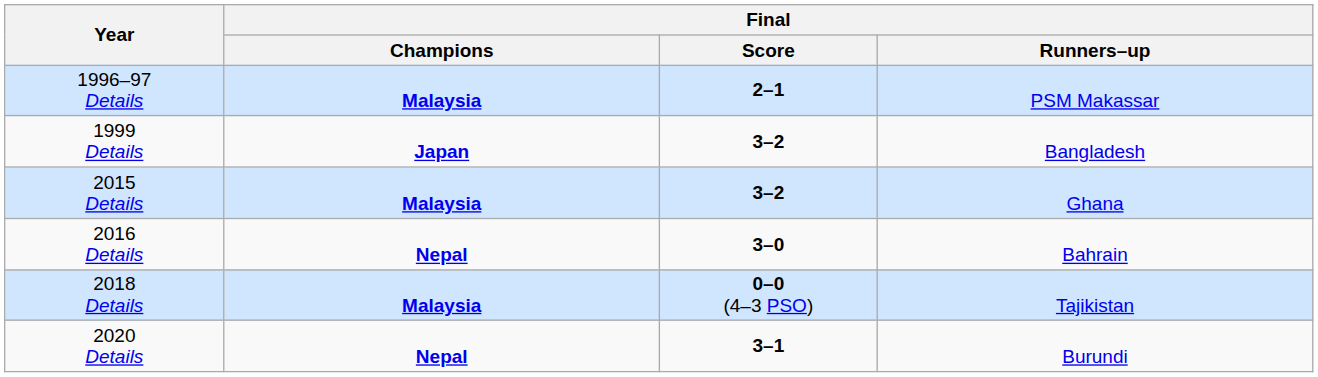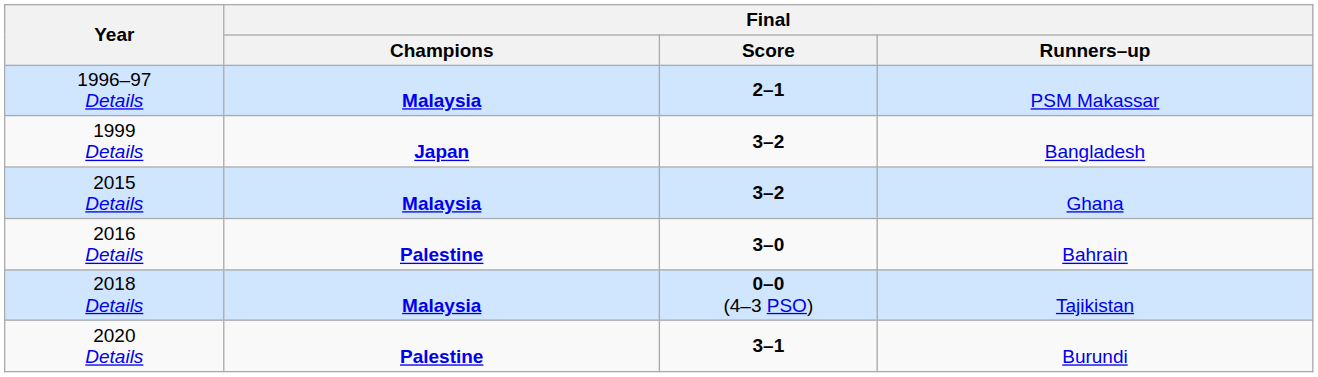2016 Details | Final / Champions: Nepal -> Palestine
2020 Details | Final / Champions: Nepal -> Palestine
